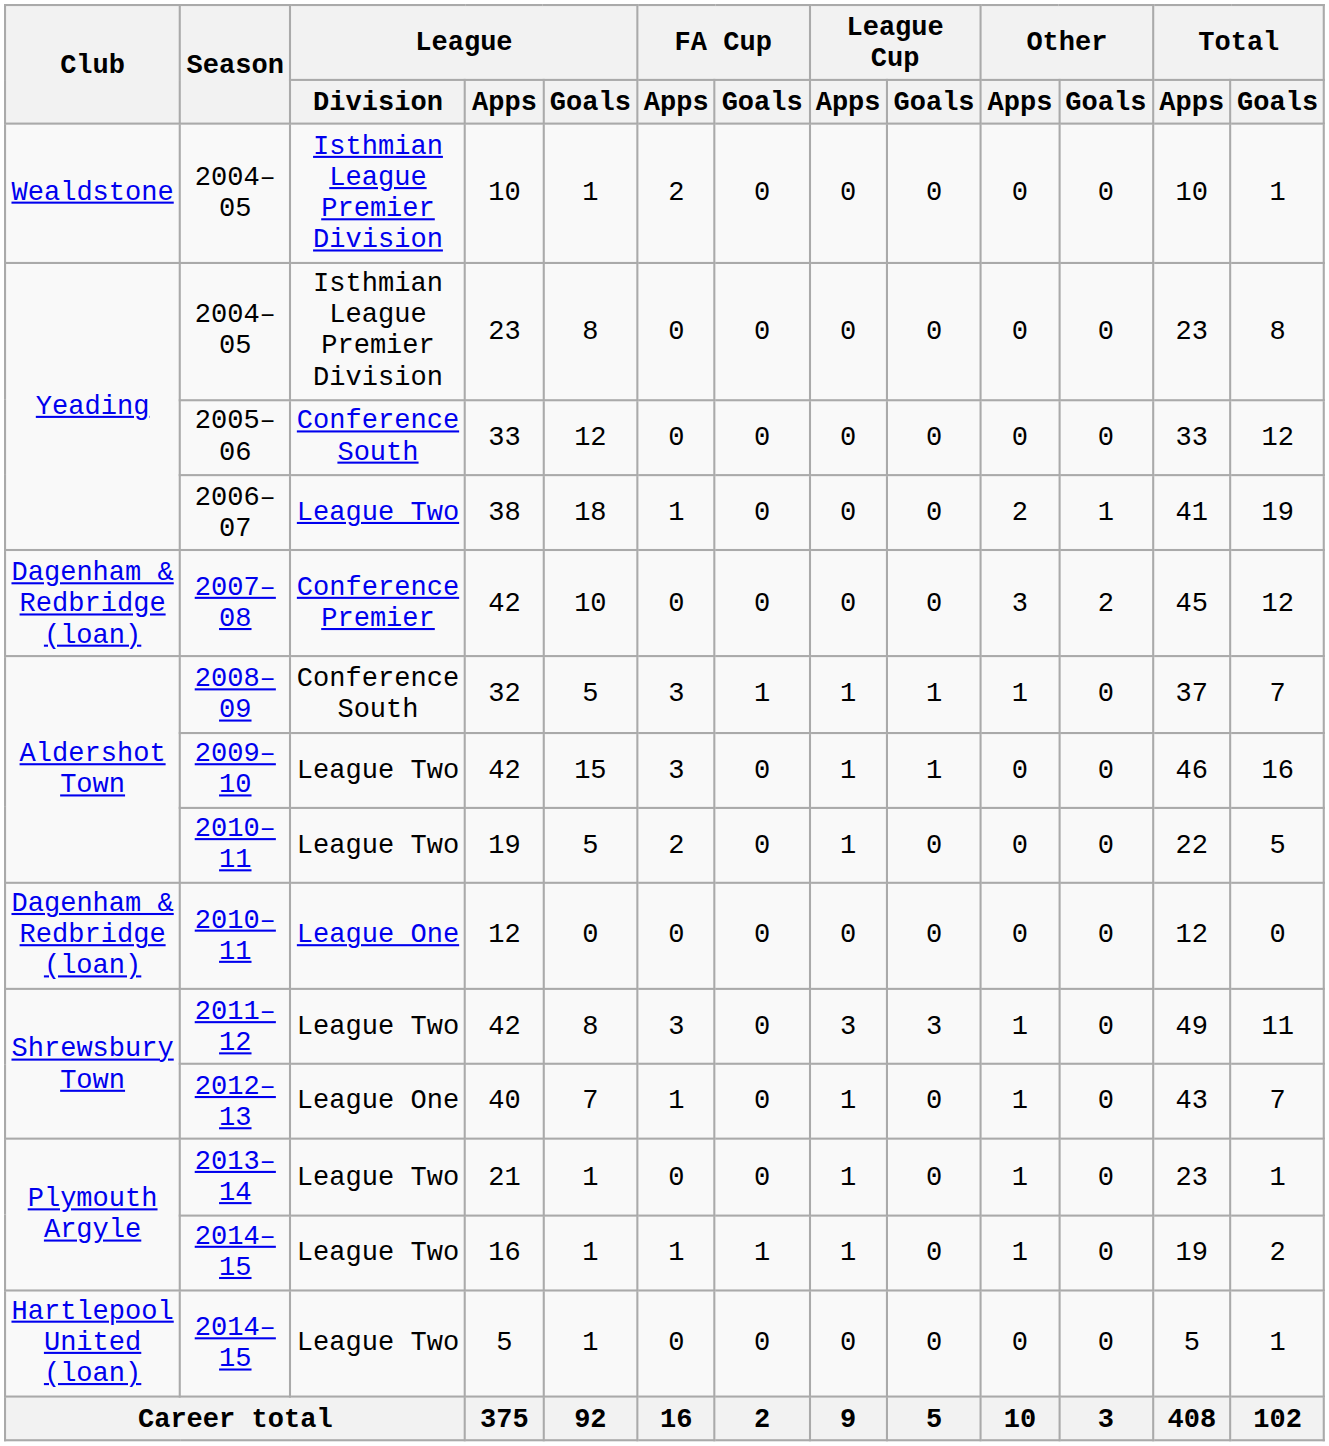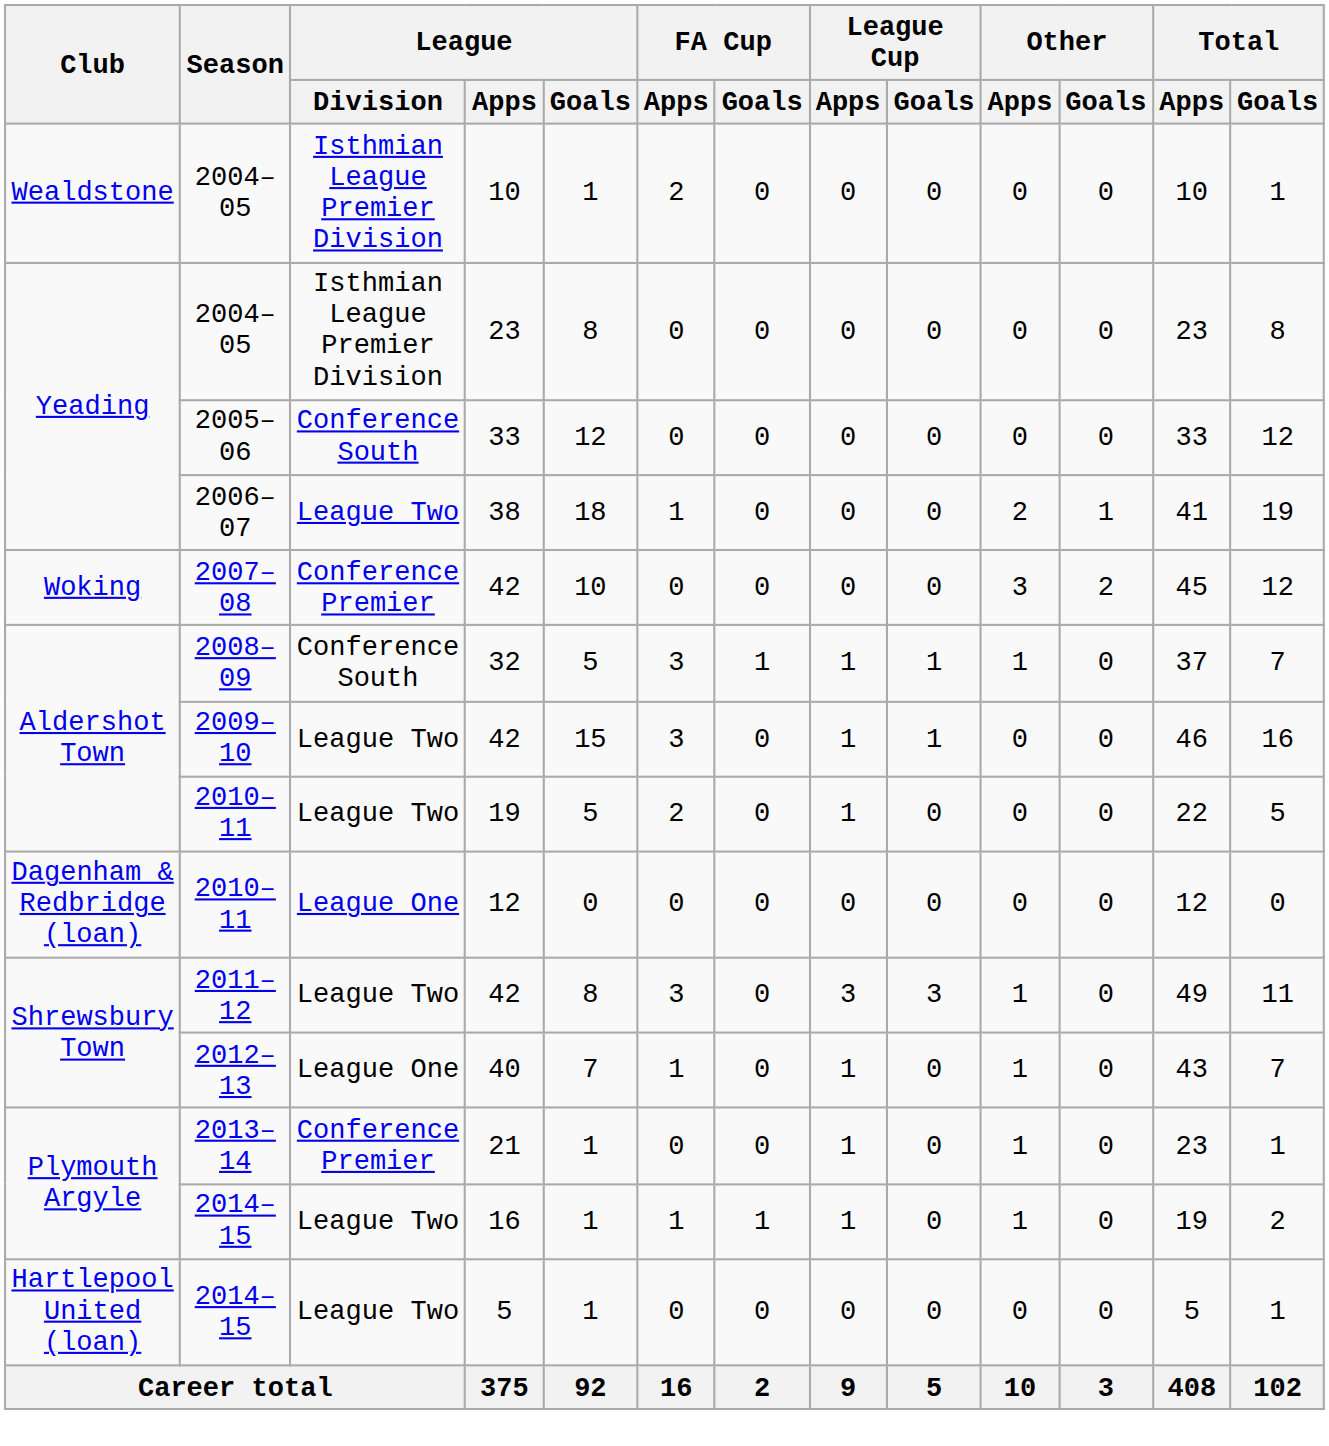2007–08 / 42 | Club: Dagenham & Redbridge (loan) -> Woking
21 | League / Division: League Two -> Conference Premier
